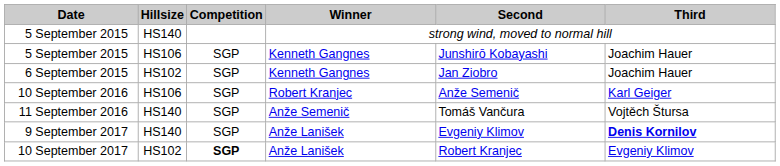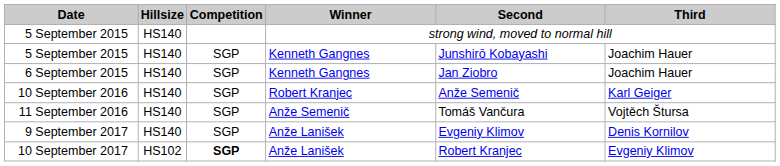5 September 2015 / Kenneth Gangnes | Hillsize: HS106 -> HS140
6 September 2015 | Hillsize: HS102 -> HS140
10 September 2016 | Hillsize: HS106 -> HS140
9 September 2017 | Third: bold -> normal
